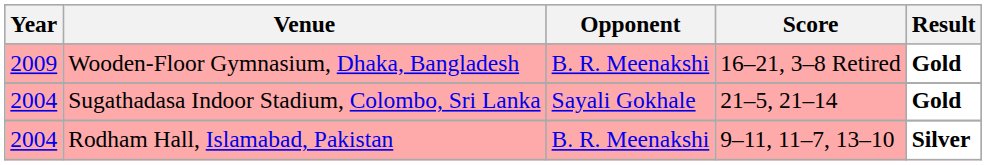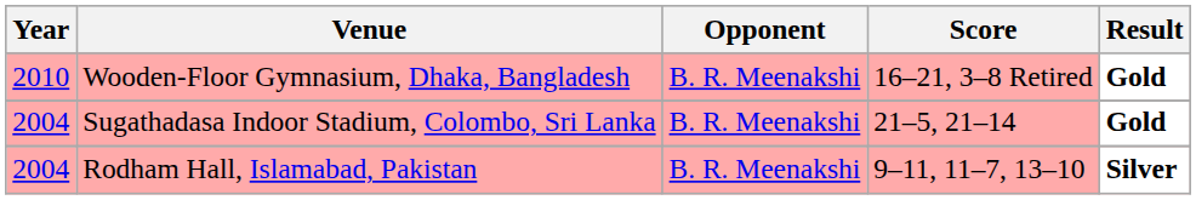Wooden-Floor Gymnasium, Dhaka, Bangladesh | Year: 2009 -> 2010
Sugathadasa Indoor Stadium, Colombo, Sri Lanka | Opponent: Sayali Gokhale -> B. R. Meenakshi
